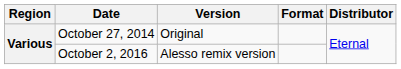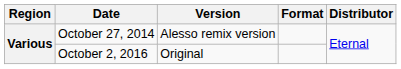October 27, 2014 | Version: Original -> Alesso remix version
October 2, 2016 | Version: Alesso remix version -> Original
